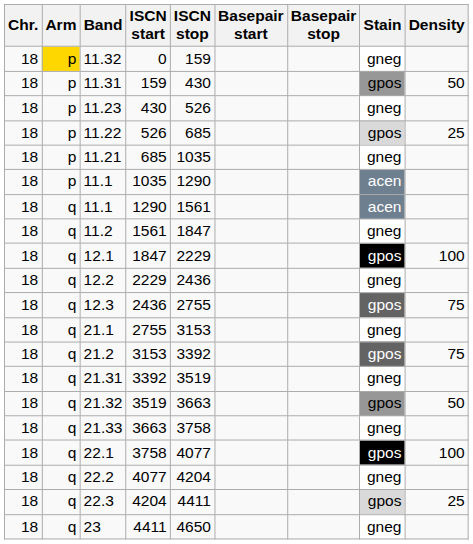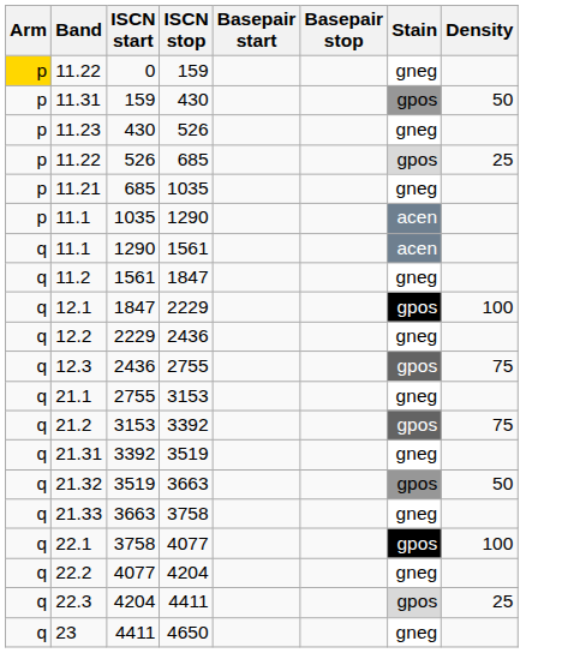- column: Chr. | 18 | 18 | 18 | 18 | 18 | 18 | 18 | 18 | 18 | 18 | 18 | 18 | 18 | 18 | 18 | 18 | 18 | 18 | 18 | 18
0 | Band: 11.32 -> 11.22
